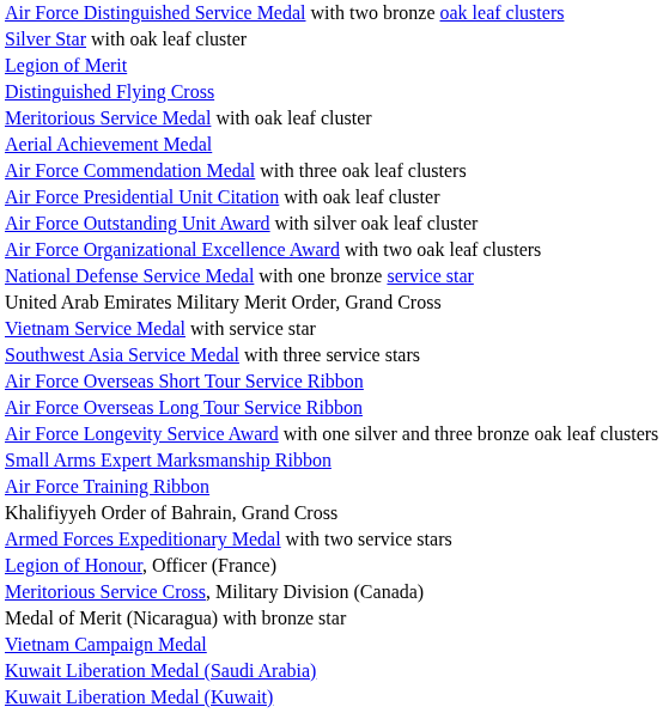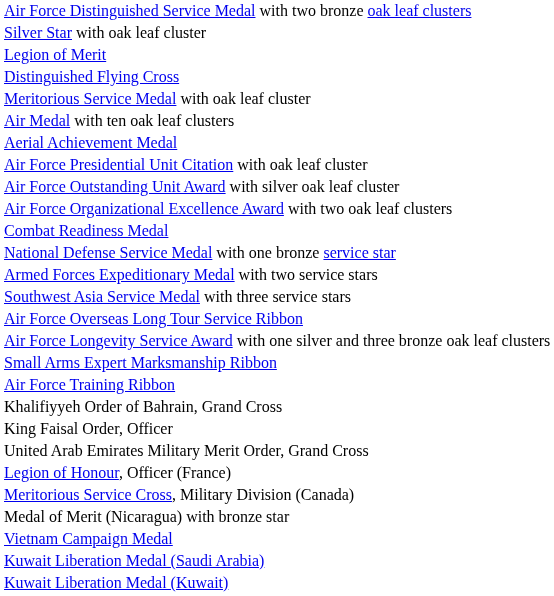+ row: Air Medal with ten oak leaf clusters
- row: Air Force Commendation Medal with three oak leaf clusters
+ row: Combat Readiness Medal
rows swapped: Armed Forces Expeditionary Medal with two service stars <-> United Arab Emirates Military Merit Order, Grand Cross
- row: Vietnam Service Medal with service star
- row: Air Force Overseas Short Tour Service Ribbon
+ row: King Faisal Order, Officer
